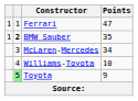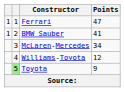BMW Sauber | column 2: bold -> normal
BMW Sauber | Points: 35 -> 41
Williams-Toyota | Points: 10 -> 12
